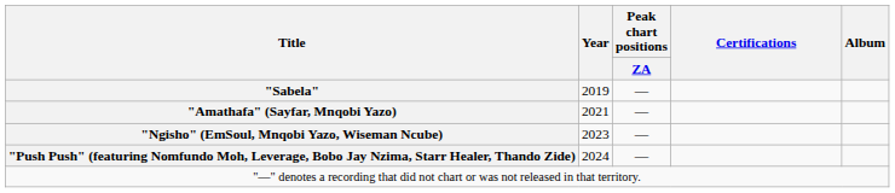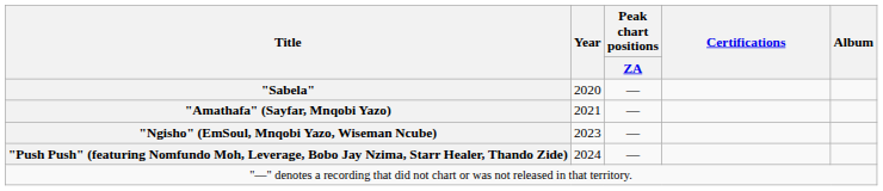"Sabela" | Year: 2019 -> 2020
